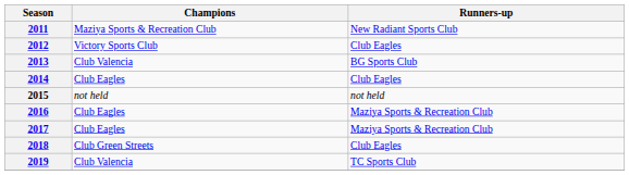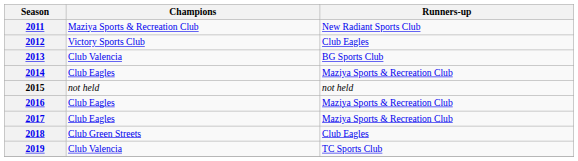2014 | Runners-up: Club Eagles -> Maziya Sports & Recreation Club
